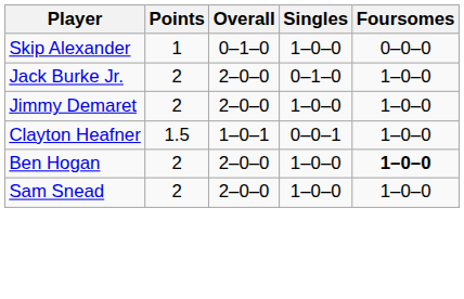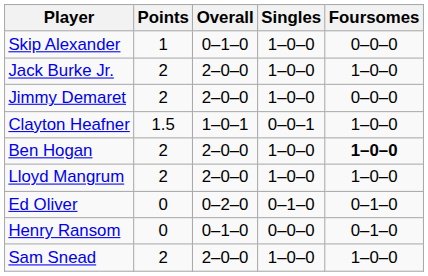Jack Burke Jr. | Singles: 0–1–0 -> 1–0–0
Jimmy Demaret | Foursomes: 1–0–0 -> 0–0–0
+ row: Lloyd Mangrum | 2 | 2–0–0 | 1–0–0 | 1–0–0
+ row: Ed Oliver | 0 | 0–2–0 | 0–1–0 | 0–1–0
+ row: Henry Ransom | 0 | 0–1–0 | 0–0–0 | 0–1–0
